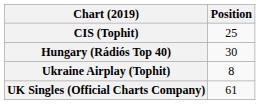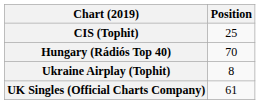Hungary (Rádiós Top 40) | Position: 30 -> 70
